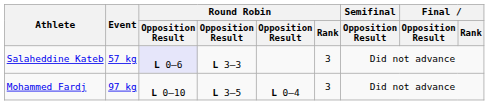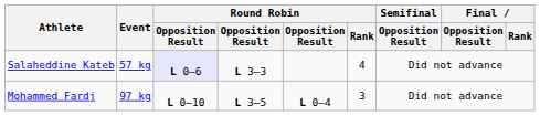Salaheddine Kateb | Round Robin / Rank: 3 -> 4
